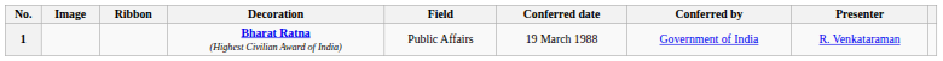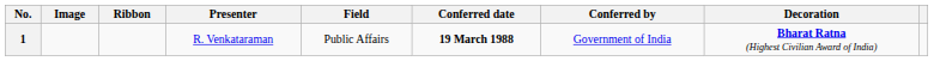columns swapped: Decoration <-> Presenter
1 | Conferred date: normal -> bold
